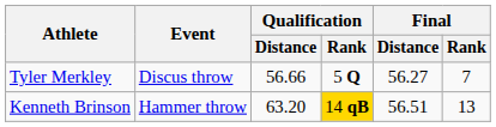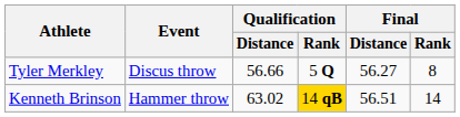Tyler Merkley | Final / Rank: 7 -> 8
Kenneth Brinson | Qualification / Distance: 63.20 -> 63.02
Kenneth Brinson | Final / Rank: 13 -> 14
